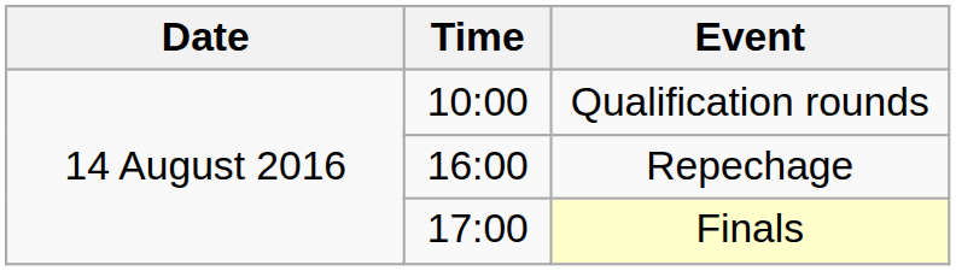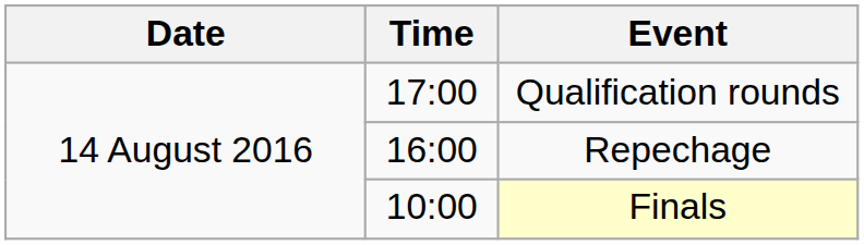Qualification rounds | Time: 10:00 -> 17:00
Finals | Time: 17:00 -> 10:00
